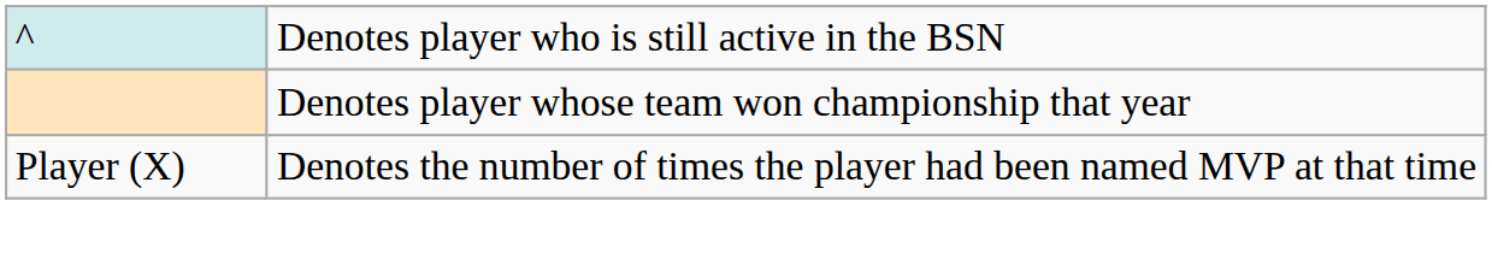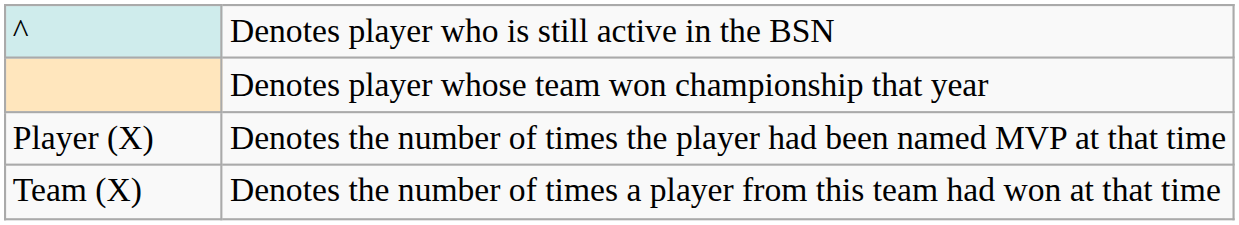+ row: Team (X) | Denotes the number of times a player from this team had won at that time
